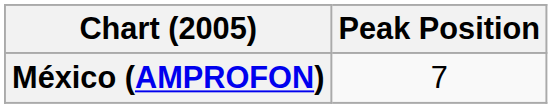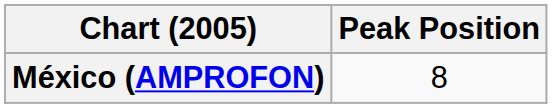México (AMPROFON) | Peak Position: 7 -> 8
